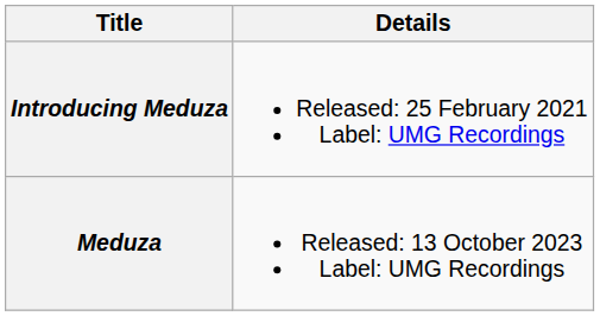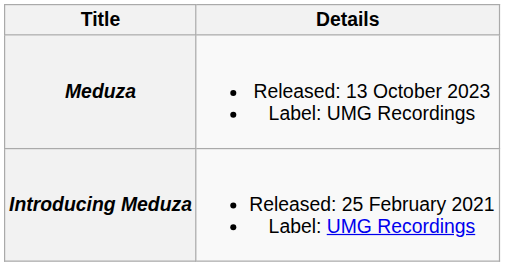rows swapped: Introducing Meduza <-> Meduza
